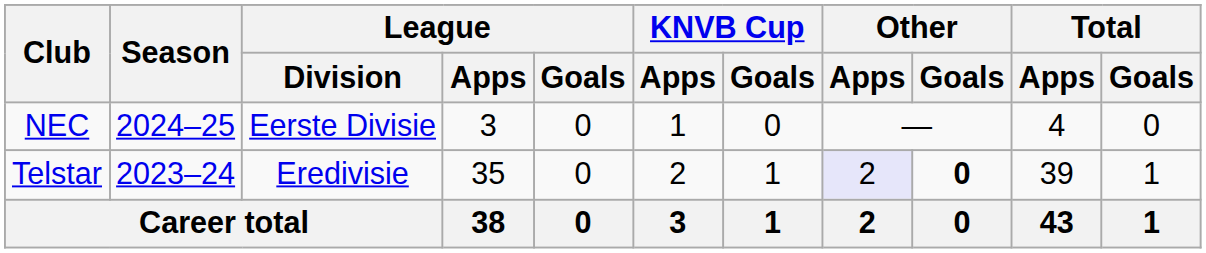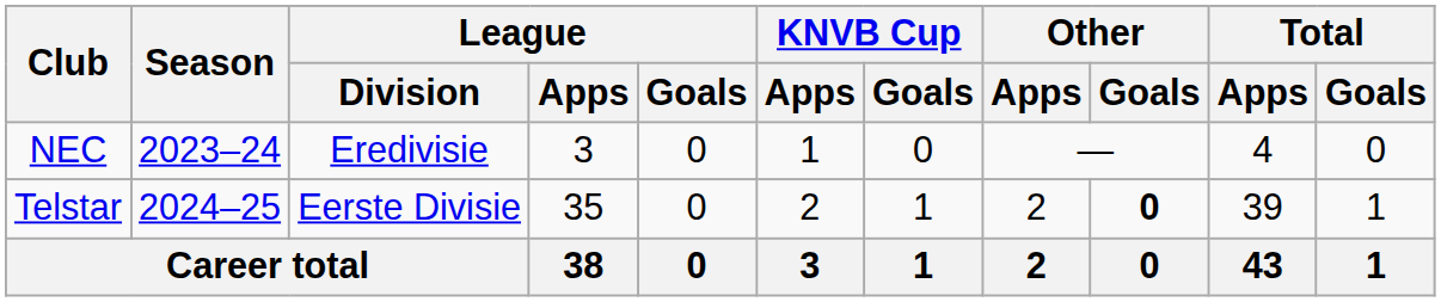NEC | Season: 2024–25 -> 2023–24
NEC | League / Division: Eerste Divisie -> Eredivisie
Telstar | Season: 2023–24 -> 2024–25
Telstar | League / Division: Eredivisie -> Eerste Divisie
Telstar | Other / Apps: lavender background -> no background
